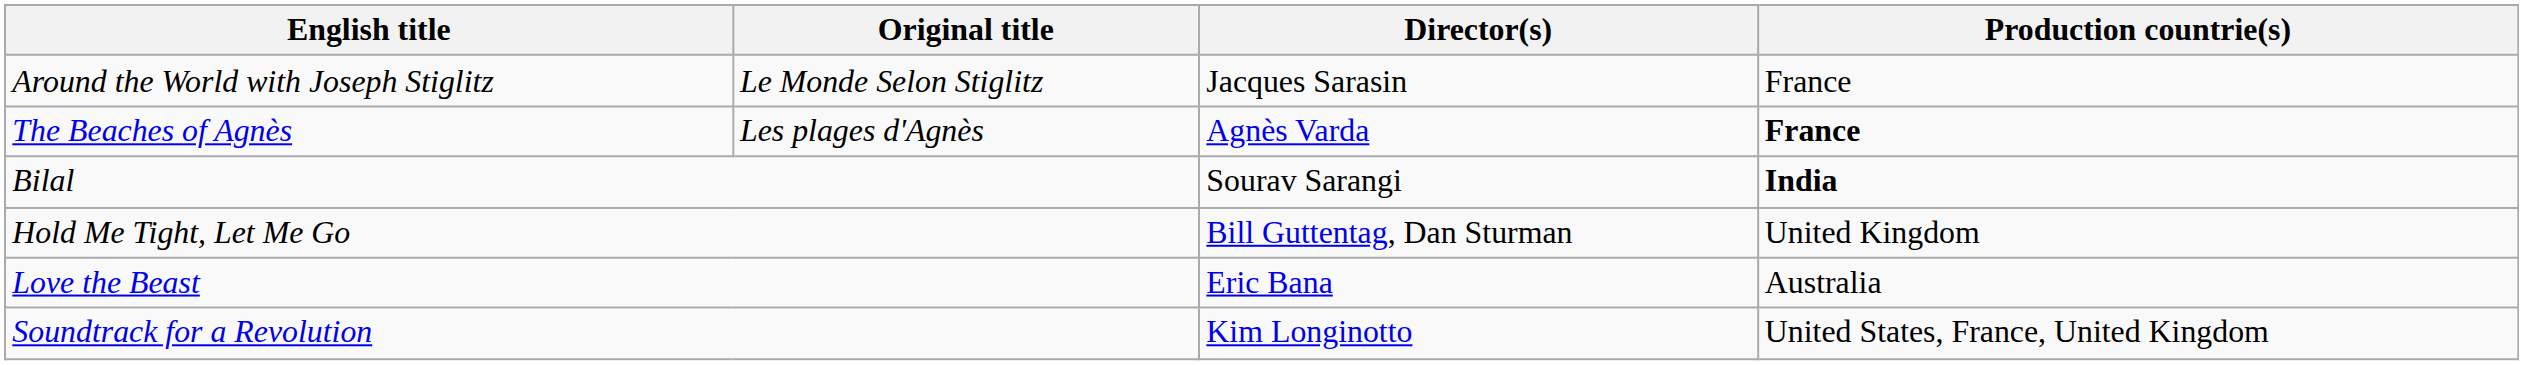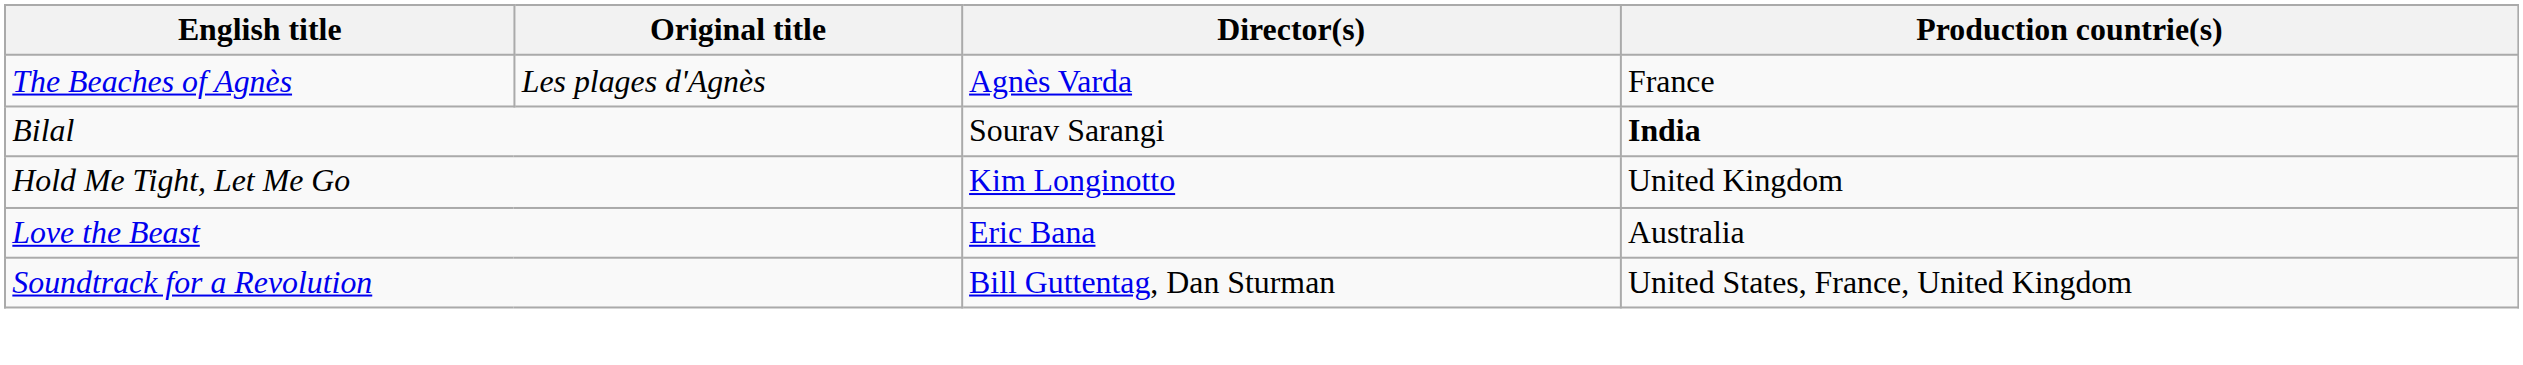- row: Around the World with Joseph Stiglitz | Le Monde Selon Stiglitz | Jacques Sarasin | France
The Beaches of Agnès | Production countrie(s): bold -> normal
Hold Me Tight, Let Me Go | Director(s): Bill Guttentag, Dan Sturman -> Kim Longinotto
Soundtrack for a Revolution | Director(s): Kim Longinotto -> Bill Guttentag, Dan Sturman
